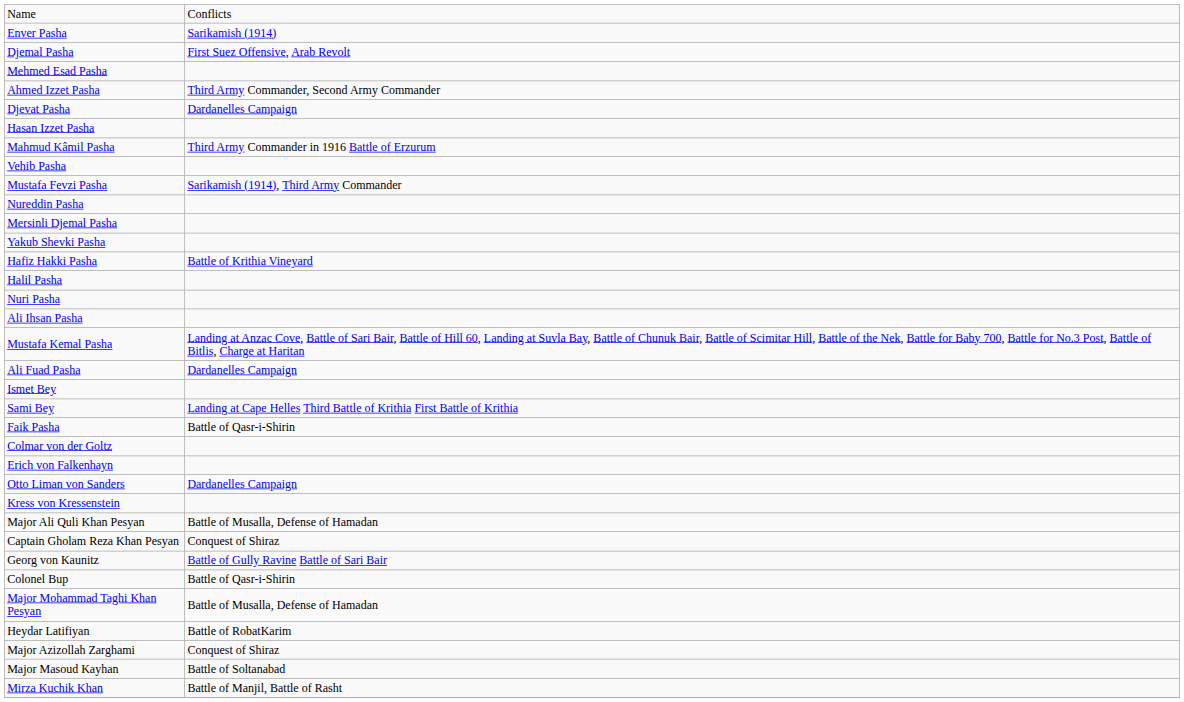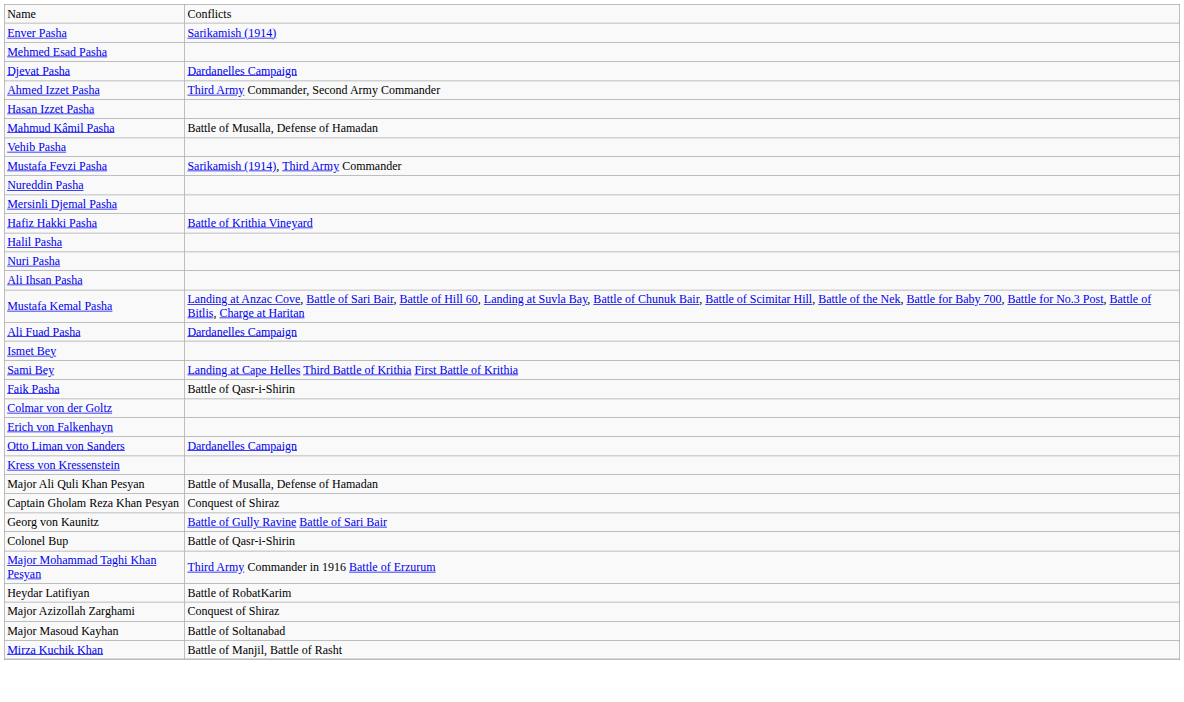- row: Djemal Pasha | First Suez Offensive, Arab Revolt
rows swapped: Ahmed Izzet Pasha <-> Djevat Pasha
Mahmud Kâmil Pasha | column 2: Third Army Commander in 1916 Battle of Erzurum -> Battle of Musalla, Defense of Hamadan
- row: Yakub Shevki Pasha
Major Mohammad Taghi Khan Pesyan | column 2: Battle of Musalla, Defense of Hamadan -> Third Army Commander in 1916 Battle of Erzurum
